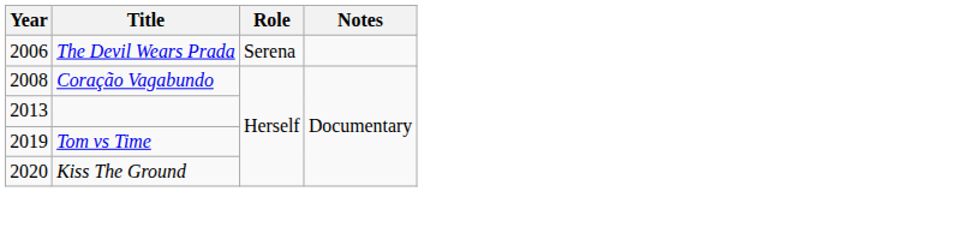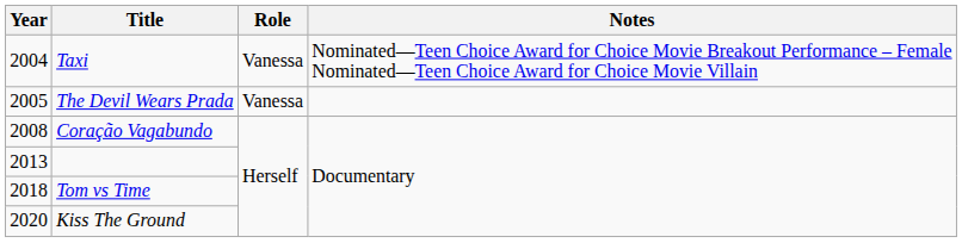+ row: 2004 | Taxi | Vanessa | Nominated—Teen Choice Award for Choice Movie Breakout Performance – Female Nominated—Teen Choice Award for Choice Movie Villain
The Devil Wears Prada | Year: 2006 -> 2005
The Devil Wears Prada | Role: Serena -> Vanessa
Tom vs Time | Year: 2019 -> 2018
